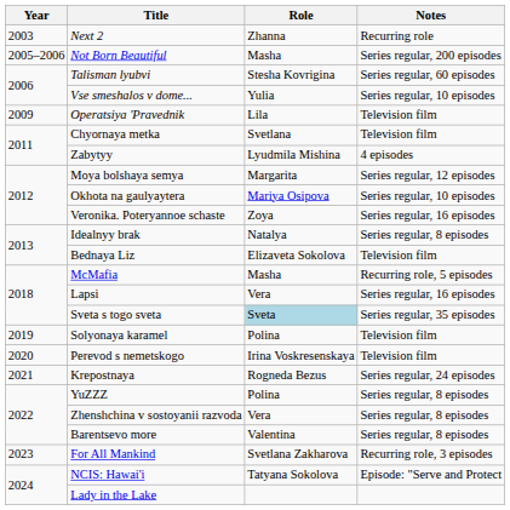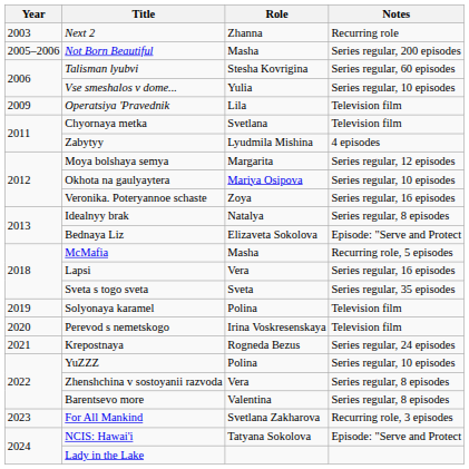Bednaya Liz | Notes: Television film -> Episode: "Serve and Protect
Sveta s togo sveta | Role: lightblue background -> no background
YuZZZ | Notes: Series regular, 8 episodes -> Series regular, 10 episodes
